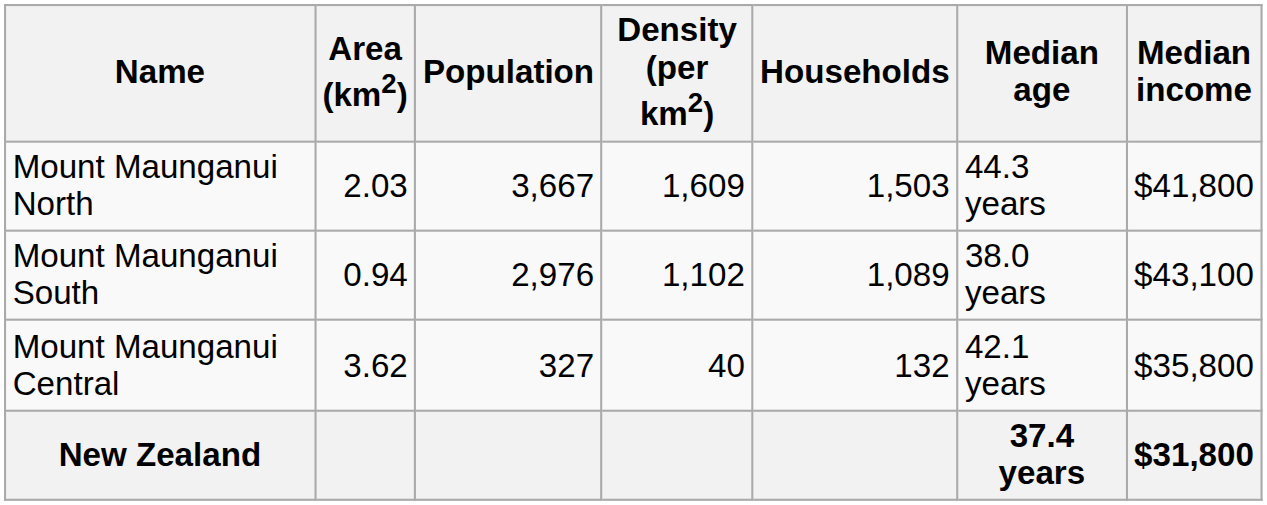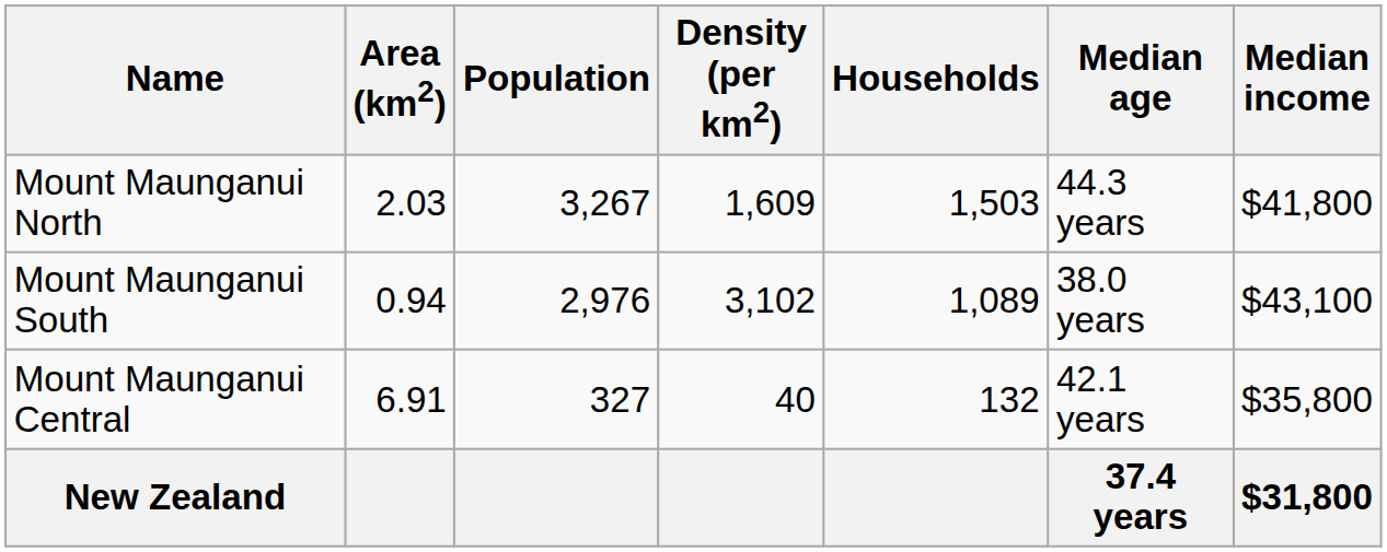Mount Maunganui North | Population: 3,667 -> 3,267
Mount Maunganui South | Density (per km2): 1,102 -> 3,102
Mount Maunganui Central | Area (km2): 3.62 -> 6.91
